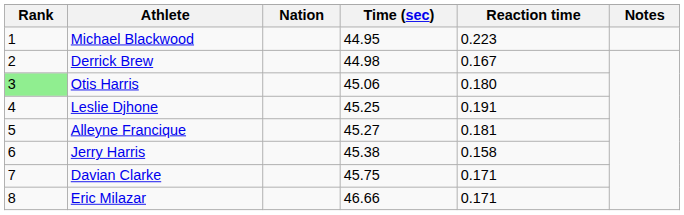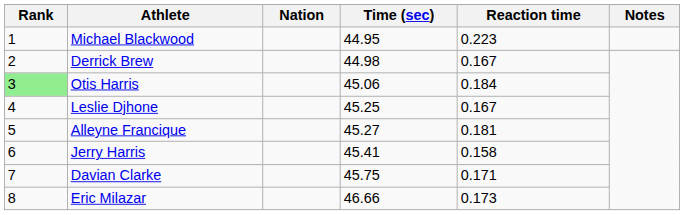Otis Harris | Reaction time: 0.180 -> 0.184
Leslie Djhone | Reaction time: 0.191 -> 0.167
Jerry Harris | Time (sec): 45.38 -> 45.41
Eric Milazar | Reaction time: 0.171 -> 0.173
